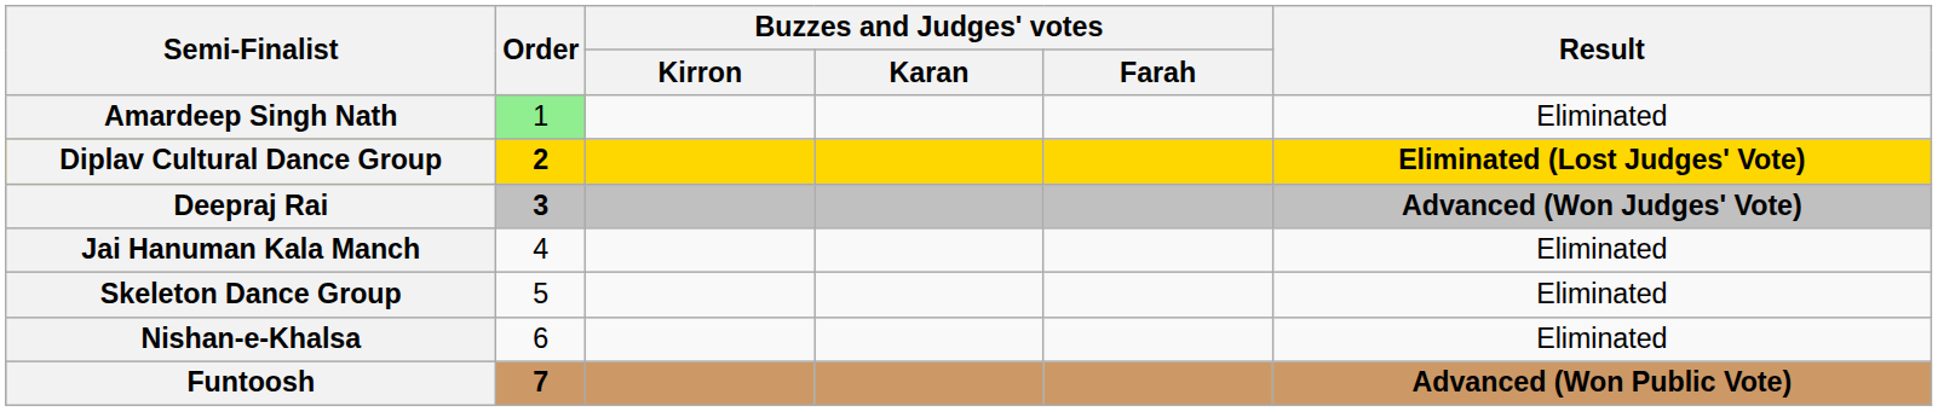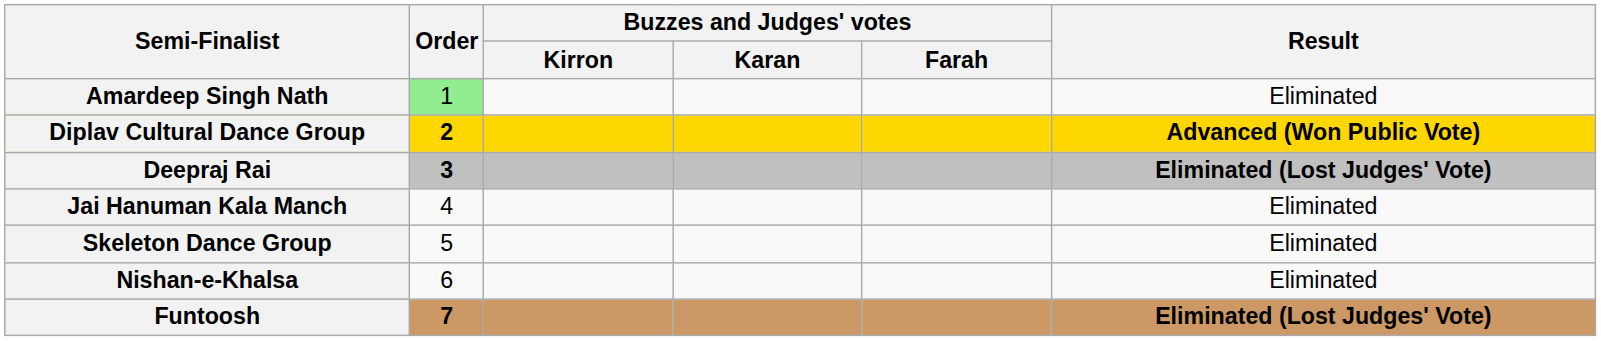Diplav Cultural Dance Group | Result: Eliminated (Lost Judges' Vote) -> Advanced (Won Public Vote)
Deepraj Rai | Result: Advanced (Won Judges' Vote) -> Eliminated (Lost Judges' Vote)
Funtoosh | Result: Advanced (Won Public Vote) -> Eliminated (Lost Judges' Vote)
